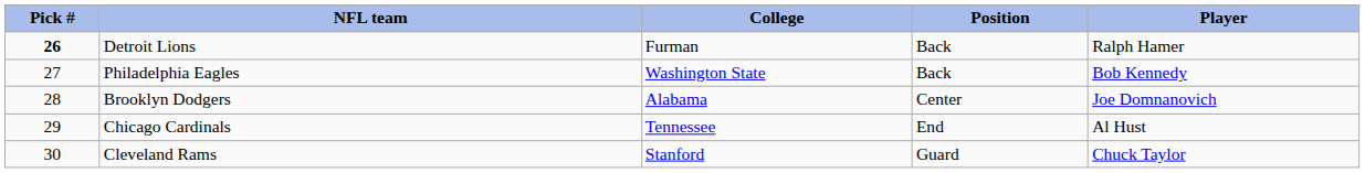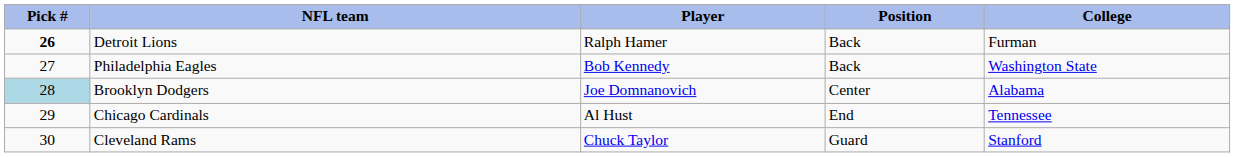columns swapped: Player <-> College
Brooklyn Dodgers | Pick #: no background -> lightblue background
